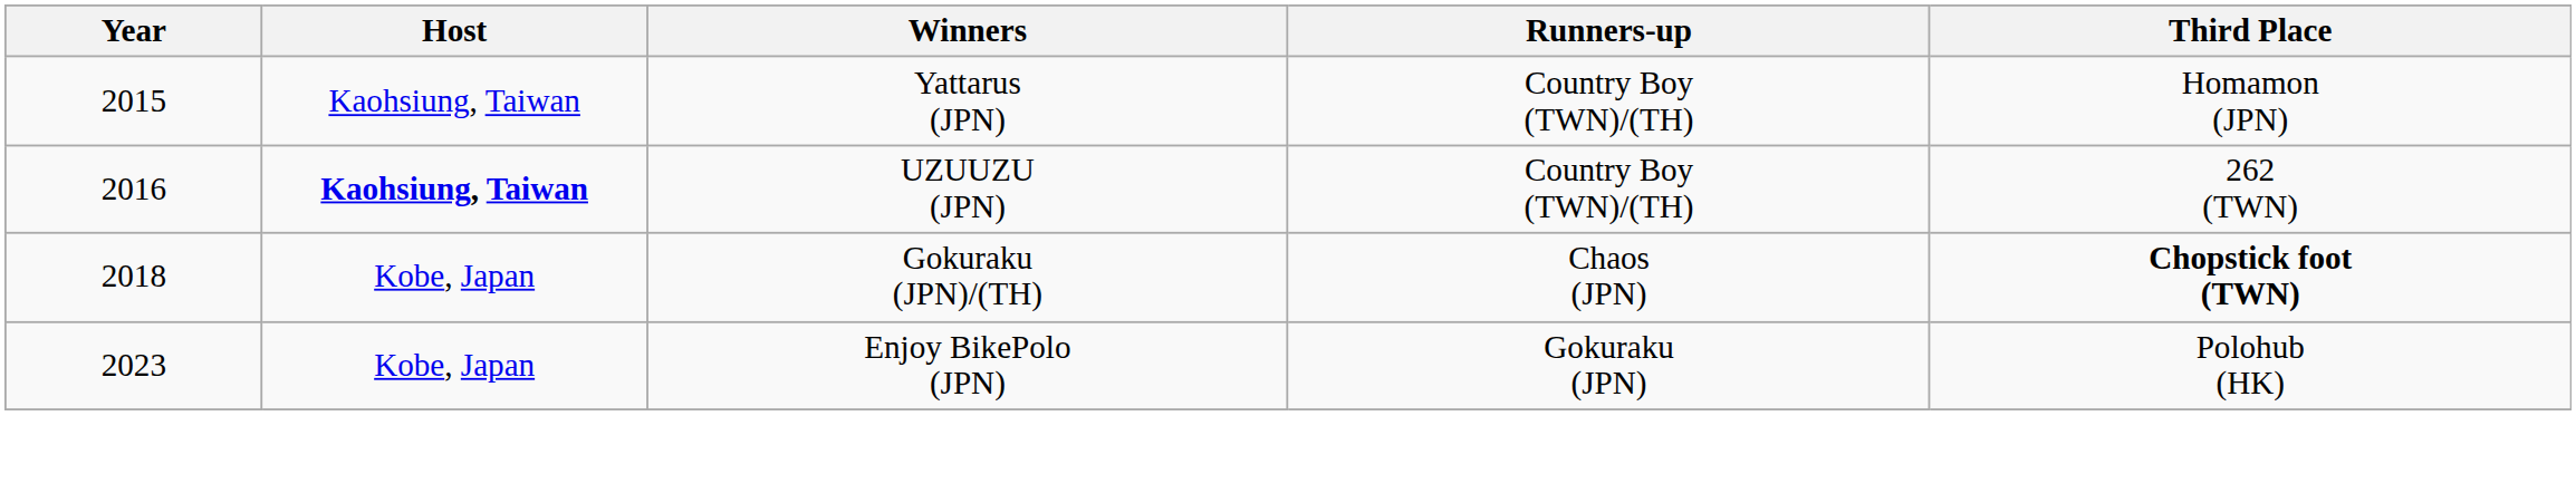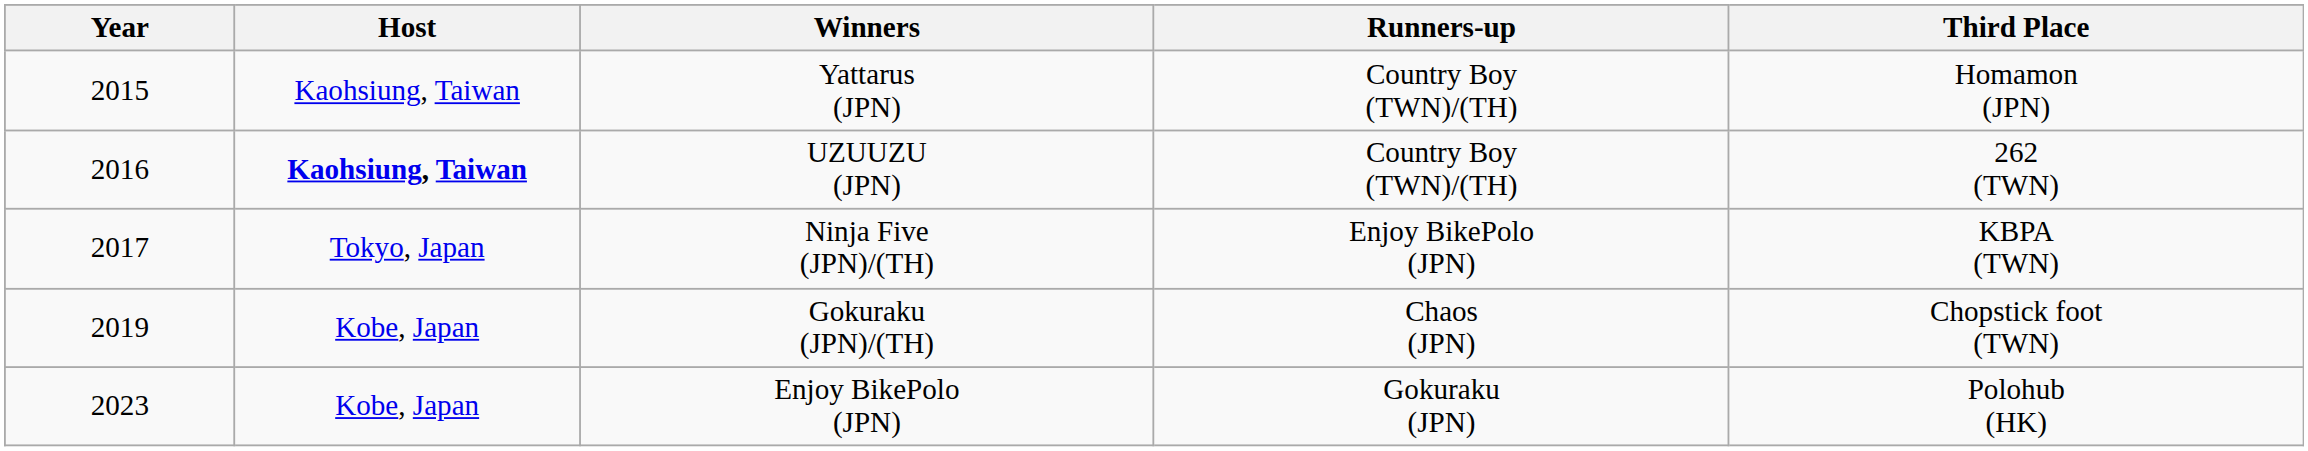+ row: 2017 | Tokyo, Japan | Ninja Five (JPN)/(TH) | Enjoy BikePolo (JPN) | KBPA (TWN)
Gokuraku (JPN)/(TH) | Year: 2018 -> 2019
Gokuraku (JPN)/(TH) | Third Place: bold -> normal
